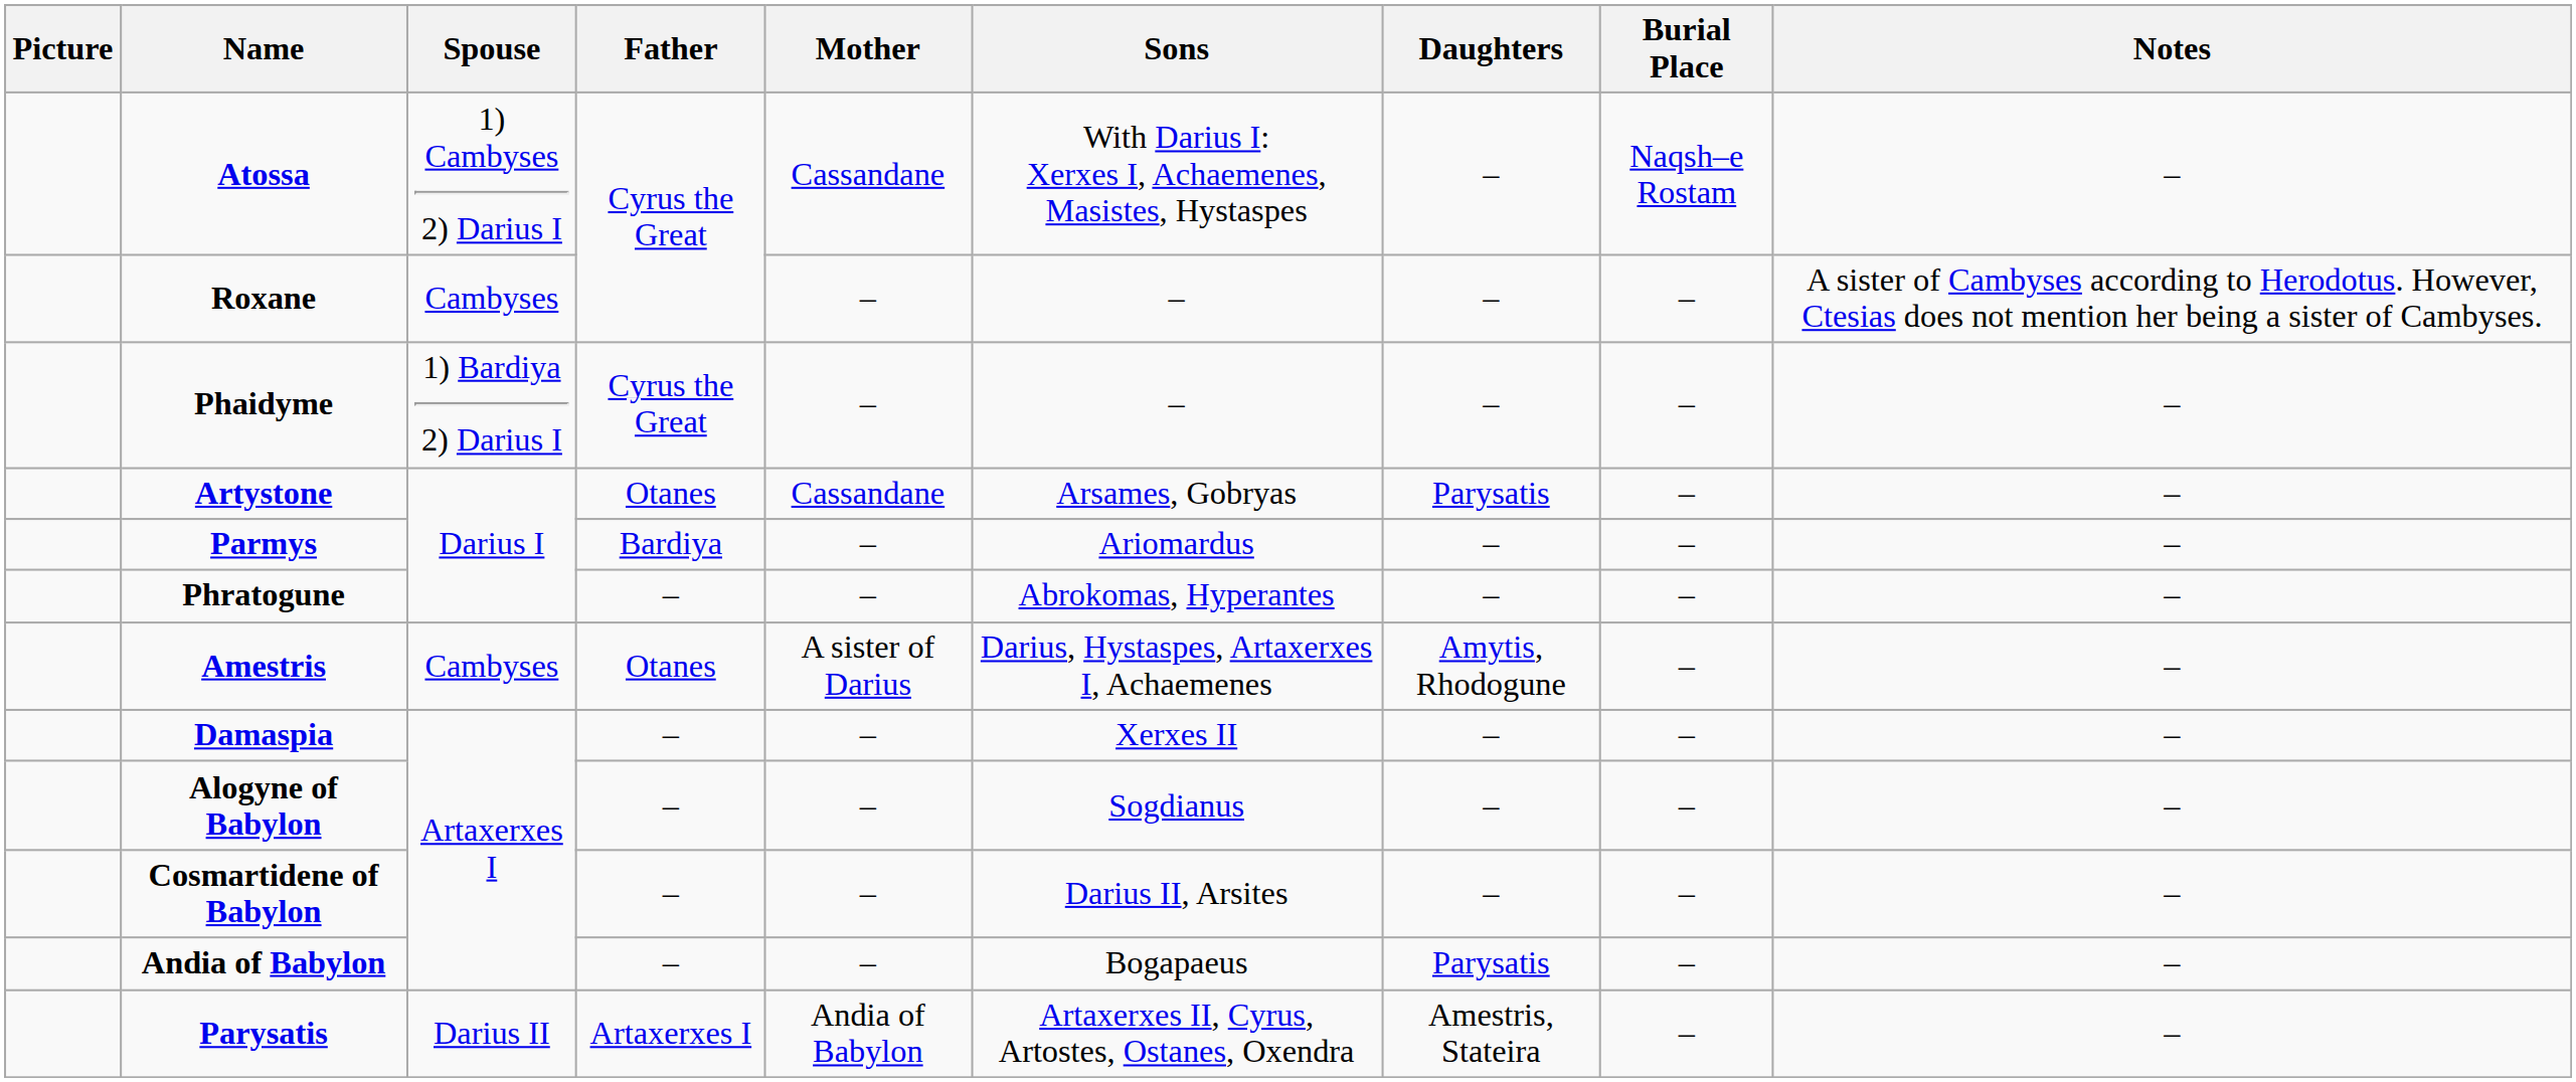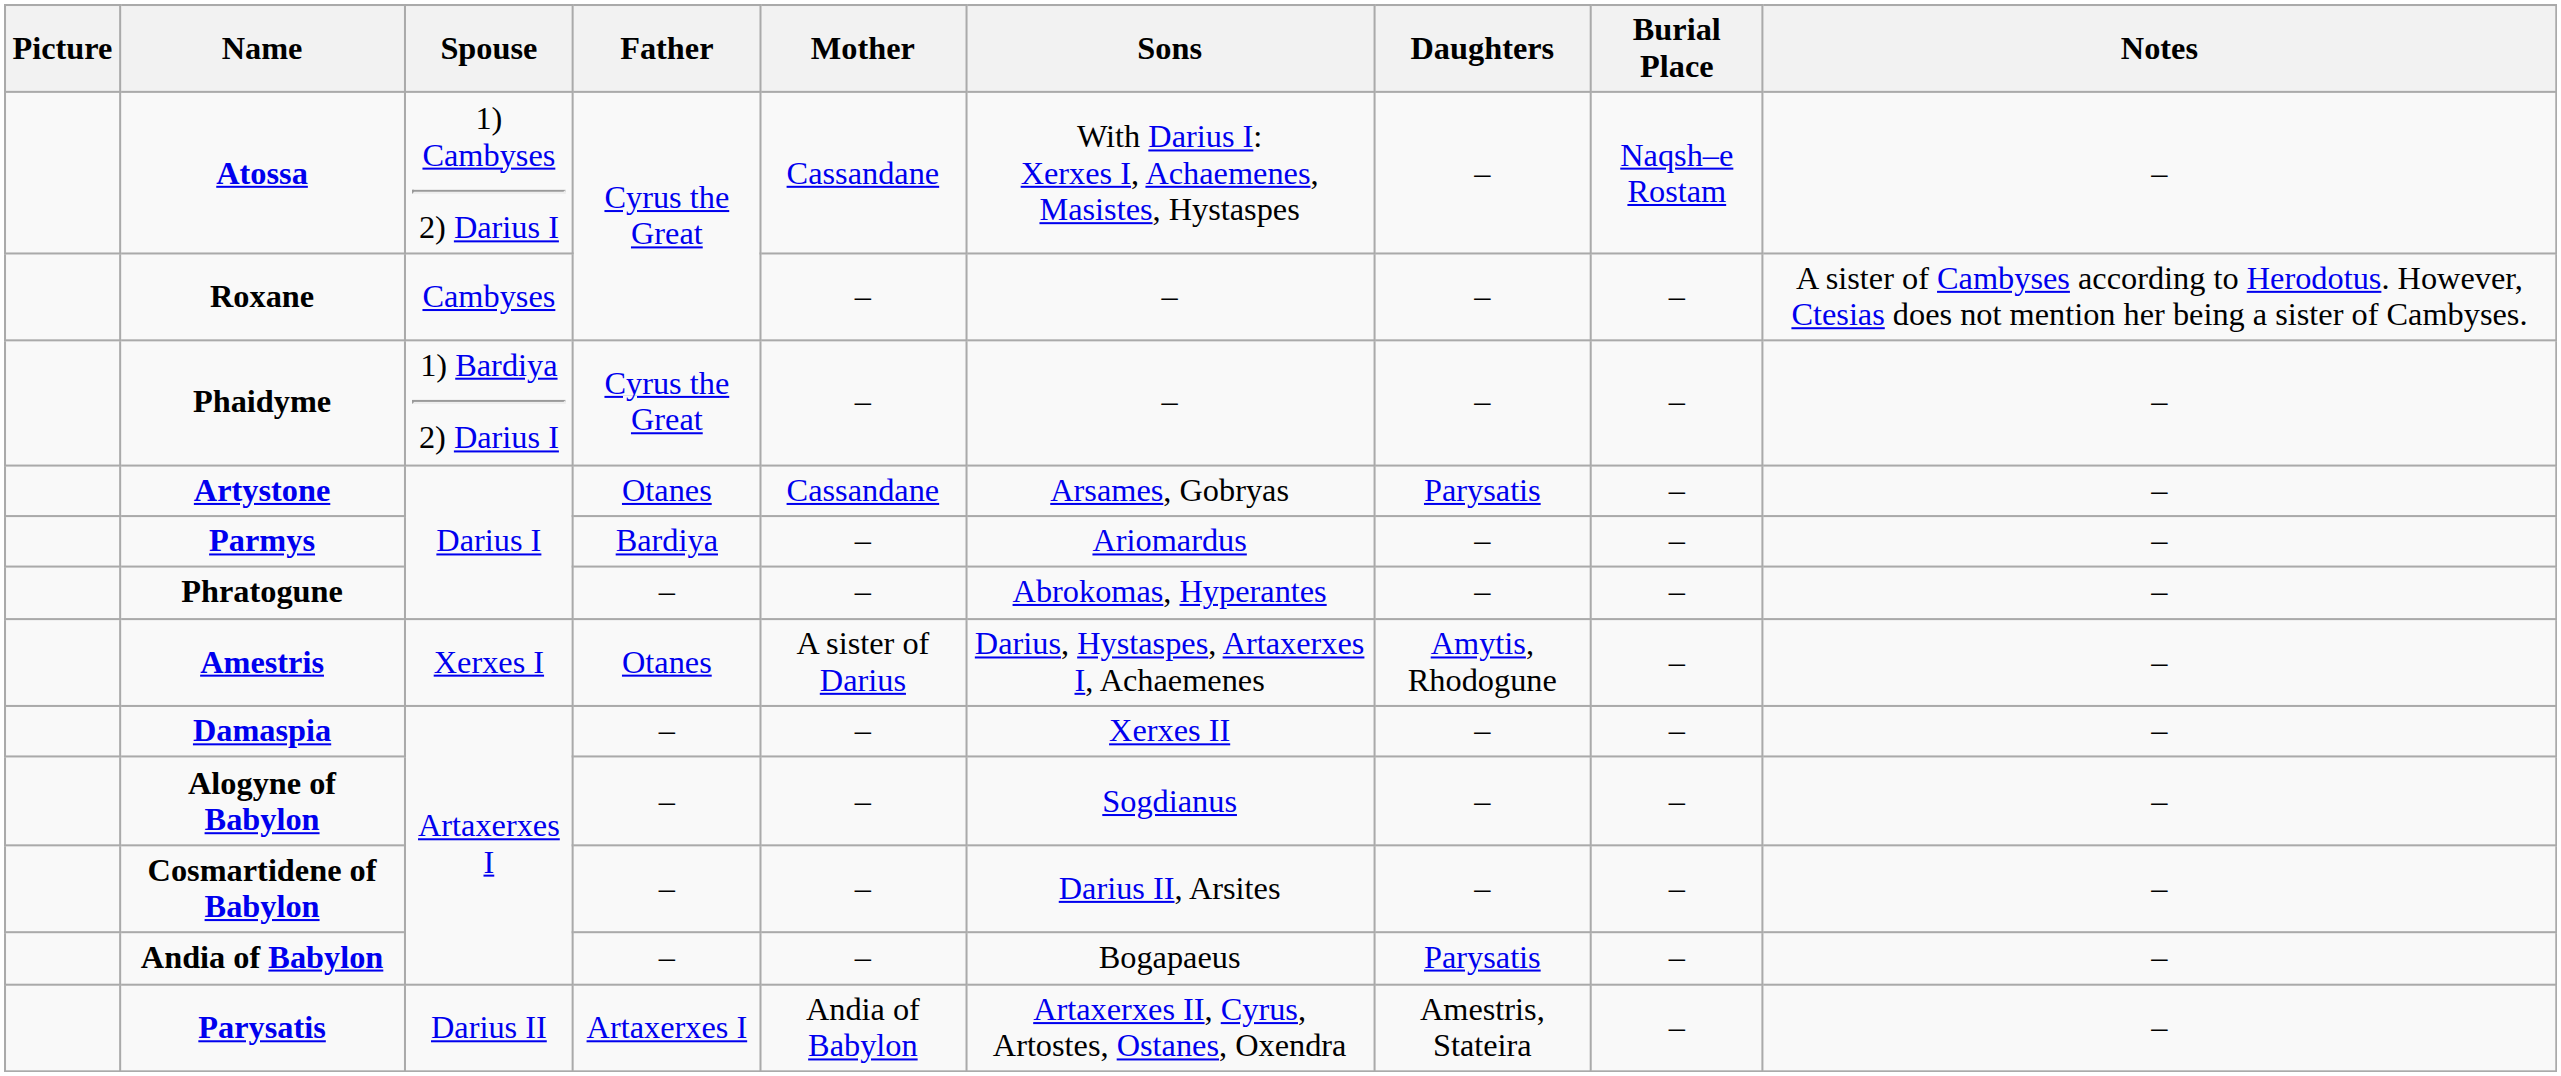Amestris | Spouse: Cambyses -> Xerxes I
